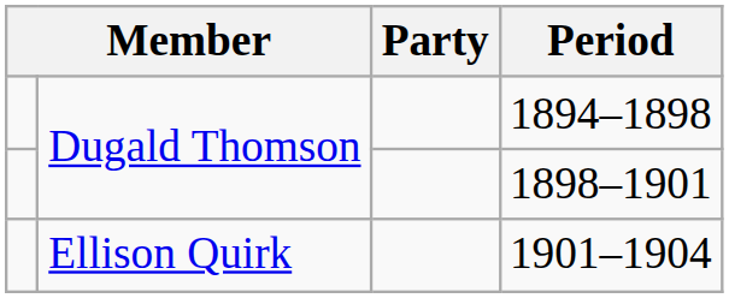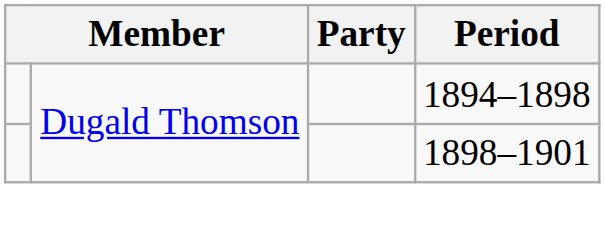- row: Ellison Quirk | 1901–1904
